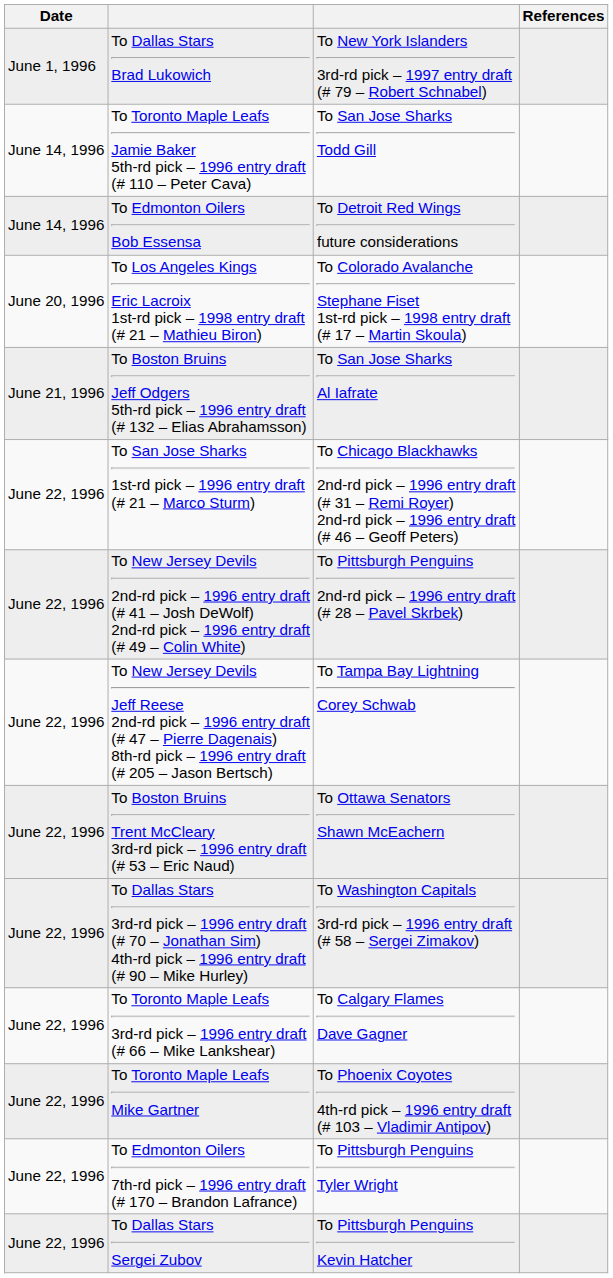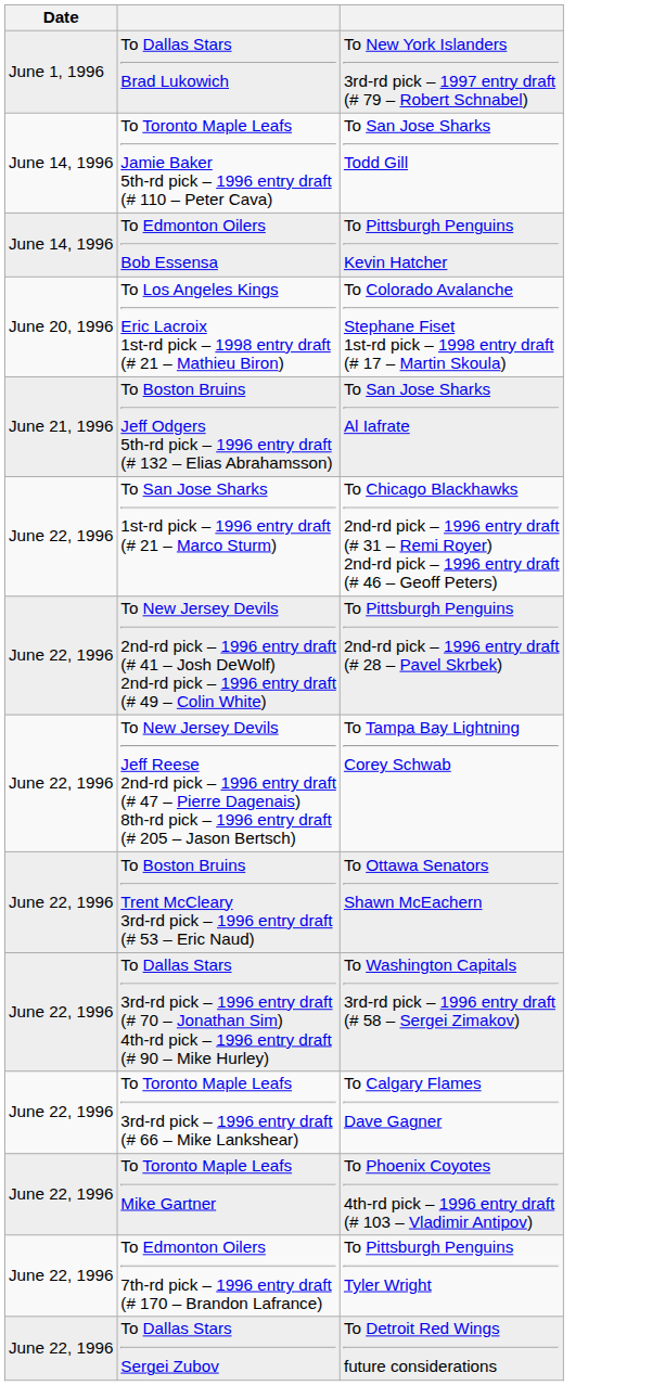- column: References
To Edmonton Oilers Bob Essensa | column 3: To Detroit Red Wings future considerations -> To Pittsburgh Penguins Kevin Hatcher
To Dallas Stars Sergei Zubov | column 3: To Pittsburgh Penguins Kevin Hatcher -> To Detroit Red Wings future considerations
